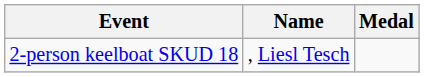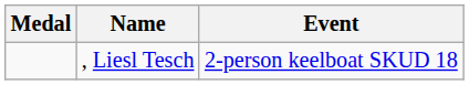columns swapped: Medal <-> Event
